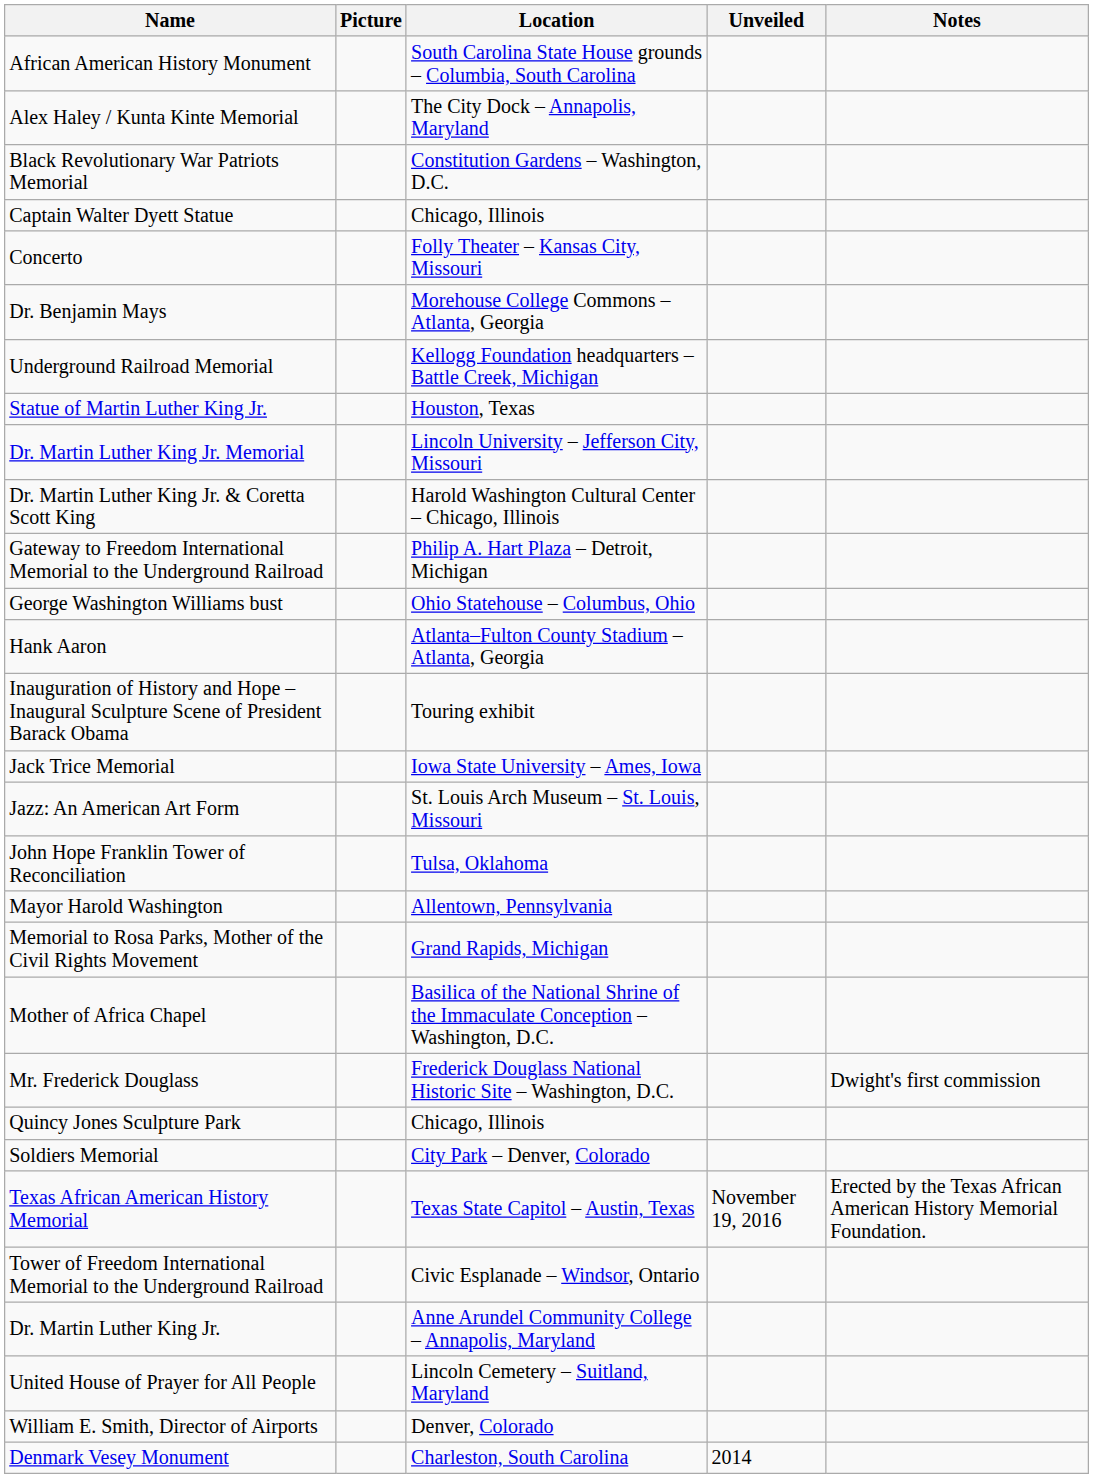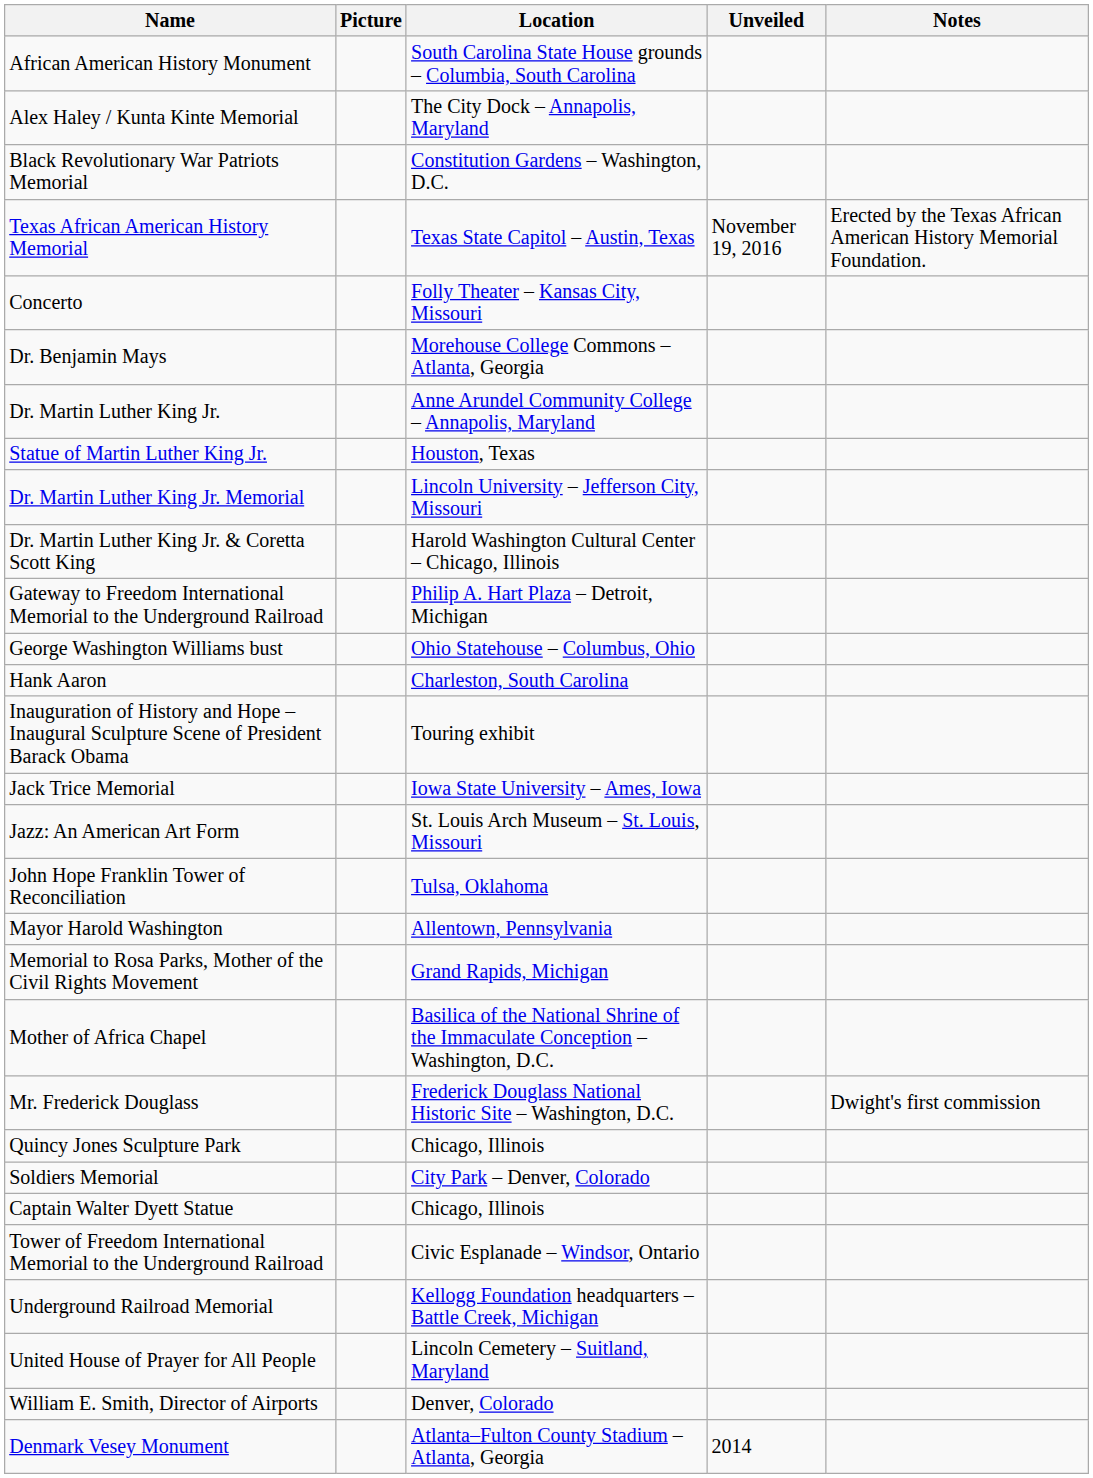rows swapped: Captain Walter Dyett Statue <-> Texas African American History Memorial
rows swapped: Dr. Martin Luther King Jr. <-> Underground Railroad Memorial
Hank Aaron | Location: Atlanta–Fulton County Stadium – Atlanta, Georgia -> Charleston, South Carolina
Denmark Vesey Monument | Location: Charleston, South Carolina -> Atlanta–Fulton County Stadium – Atlanta, Georgia
